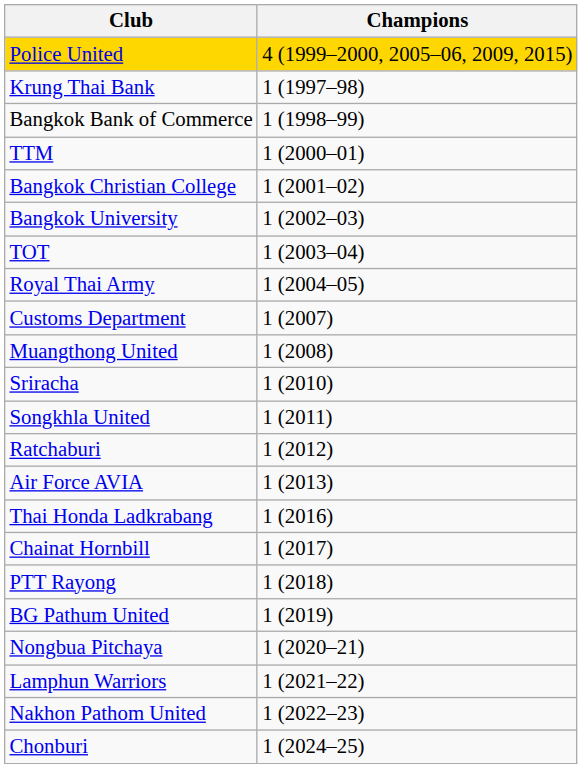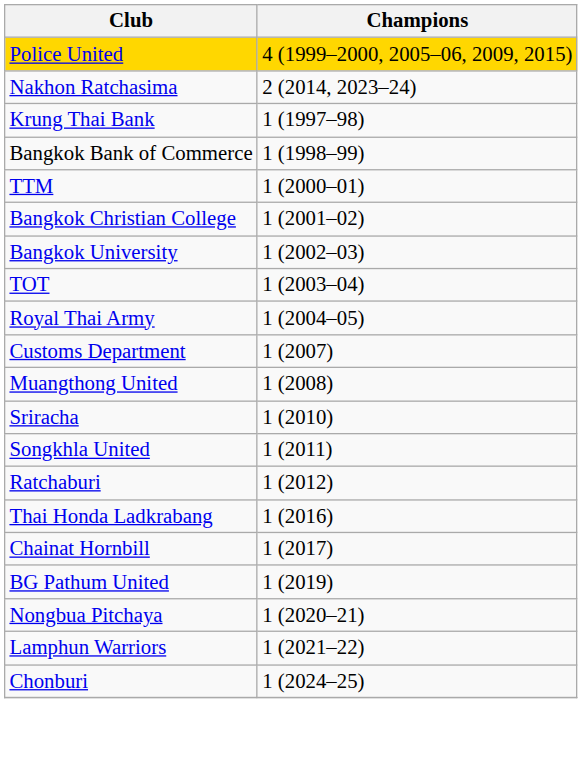+ row: Nakhon Ratchasima | 2 (2014, 2023–24)
- row: Air Force AVIA | 1 (2013)
- row: PTT Rayong | 1 (2018)
- row: Nakhon Pathom United | 1 (2022–23)
